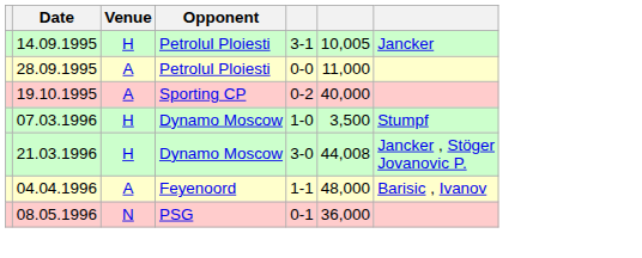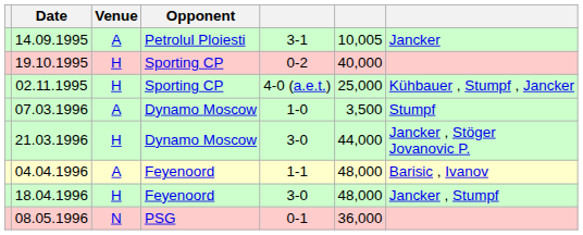14.09.1995 | Venue: H -> A
- row: 28.09.1995 | A | Petrolul Ploiesti | 0-0 | 11,000
19.10.1995 | Venue: A -> H
+ row: 02.11.1995 | H | Sporting CP | 4-0 (a.e.t.) | 25,000 | Kühbauer , Stumpf , Jancker
07.03.1996 | Venue: H -> A
21.03.1996 | column 6: 44,008 -> 44,000
+ row: 18.04.1996 | H | Feyenoord | 3-0 | 48,000 | Jancker , Stumpf
